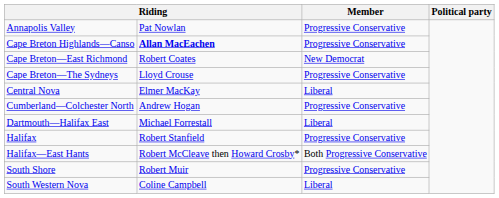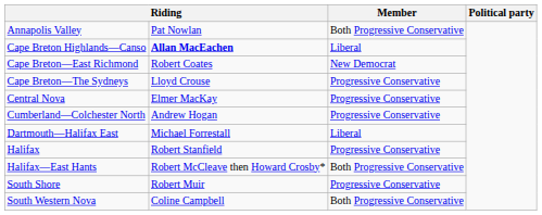Annapolis Valley | Member: Progressive Conservative -> Both Progressive Conservative
Cape Breton Highlands—Canso | Member: Progressive Conservative -> Liberal
Central Nova | Member: Liberal -> Progressive Conservative
South Western Nova | Member: Liberal -> Both Progressive Conservative
